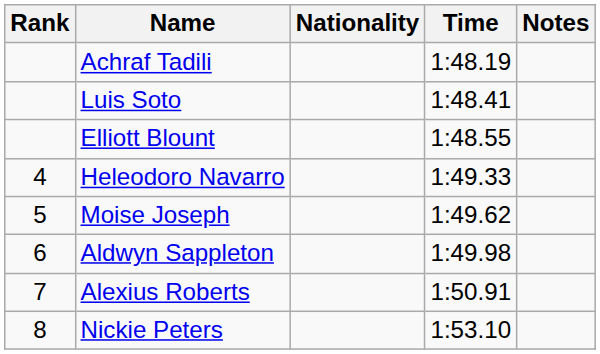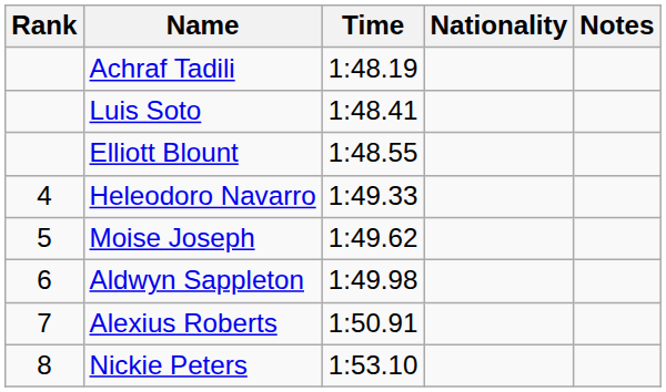columns swapped: Nationality <-> Time
